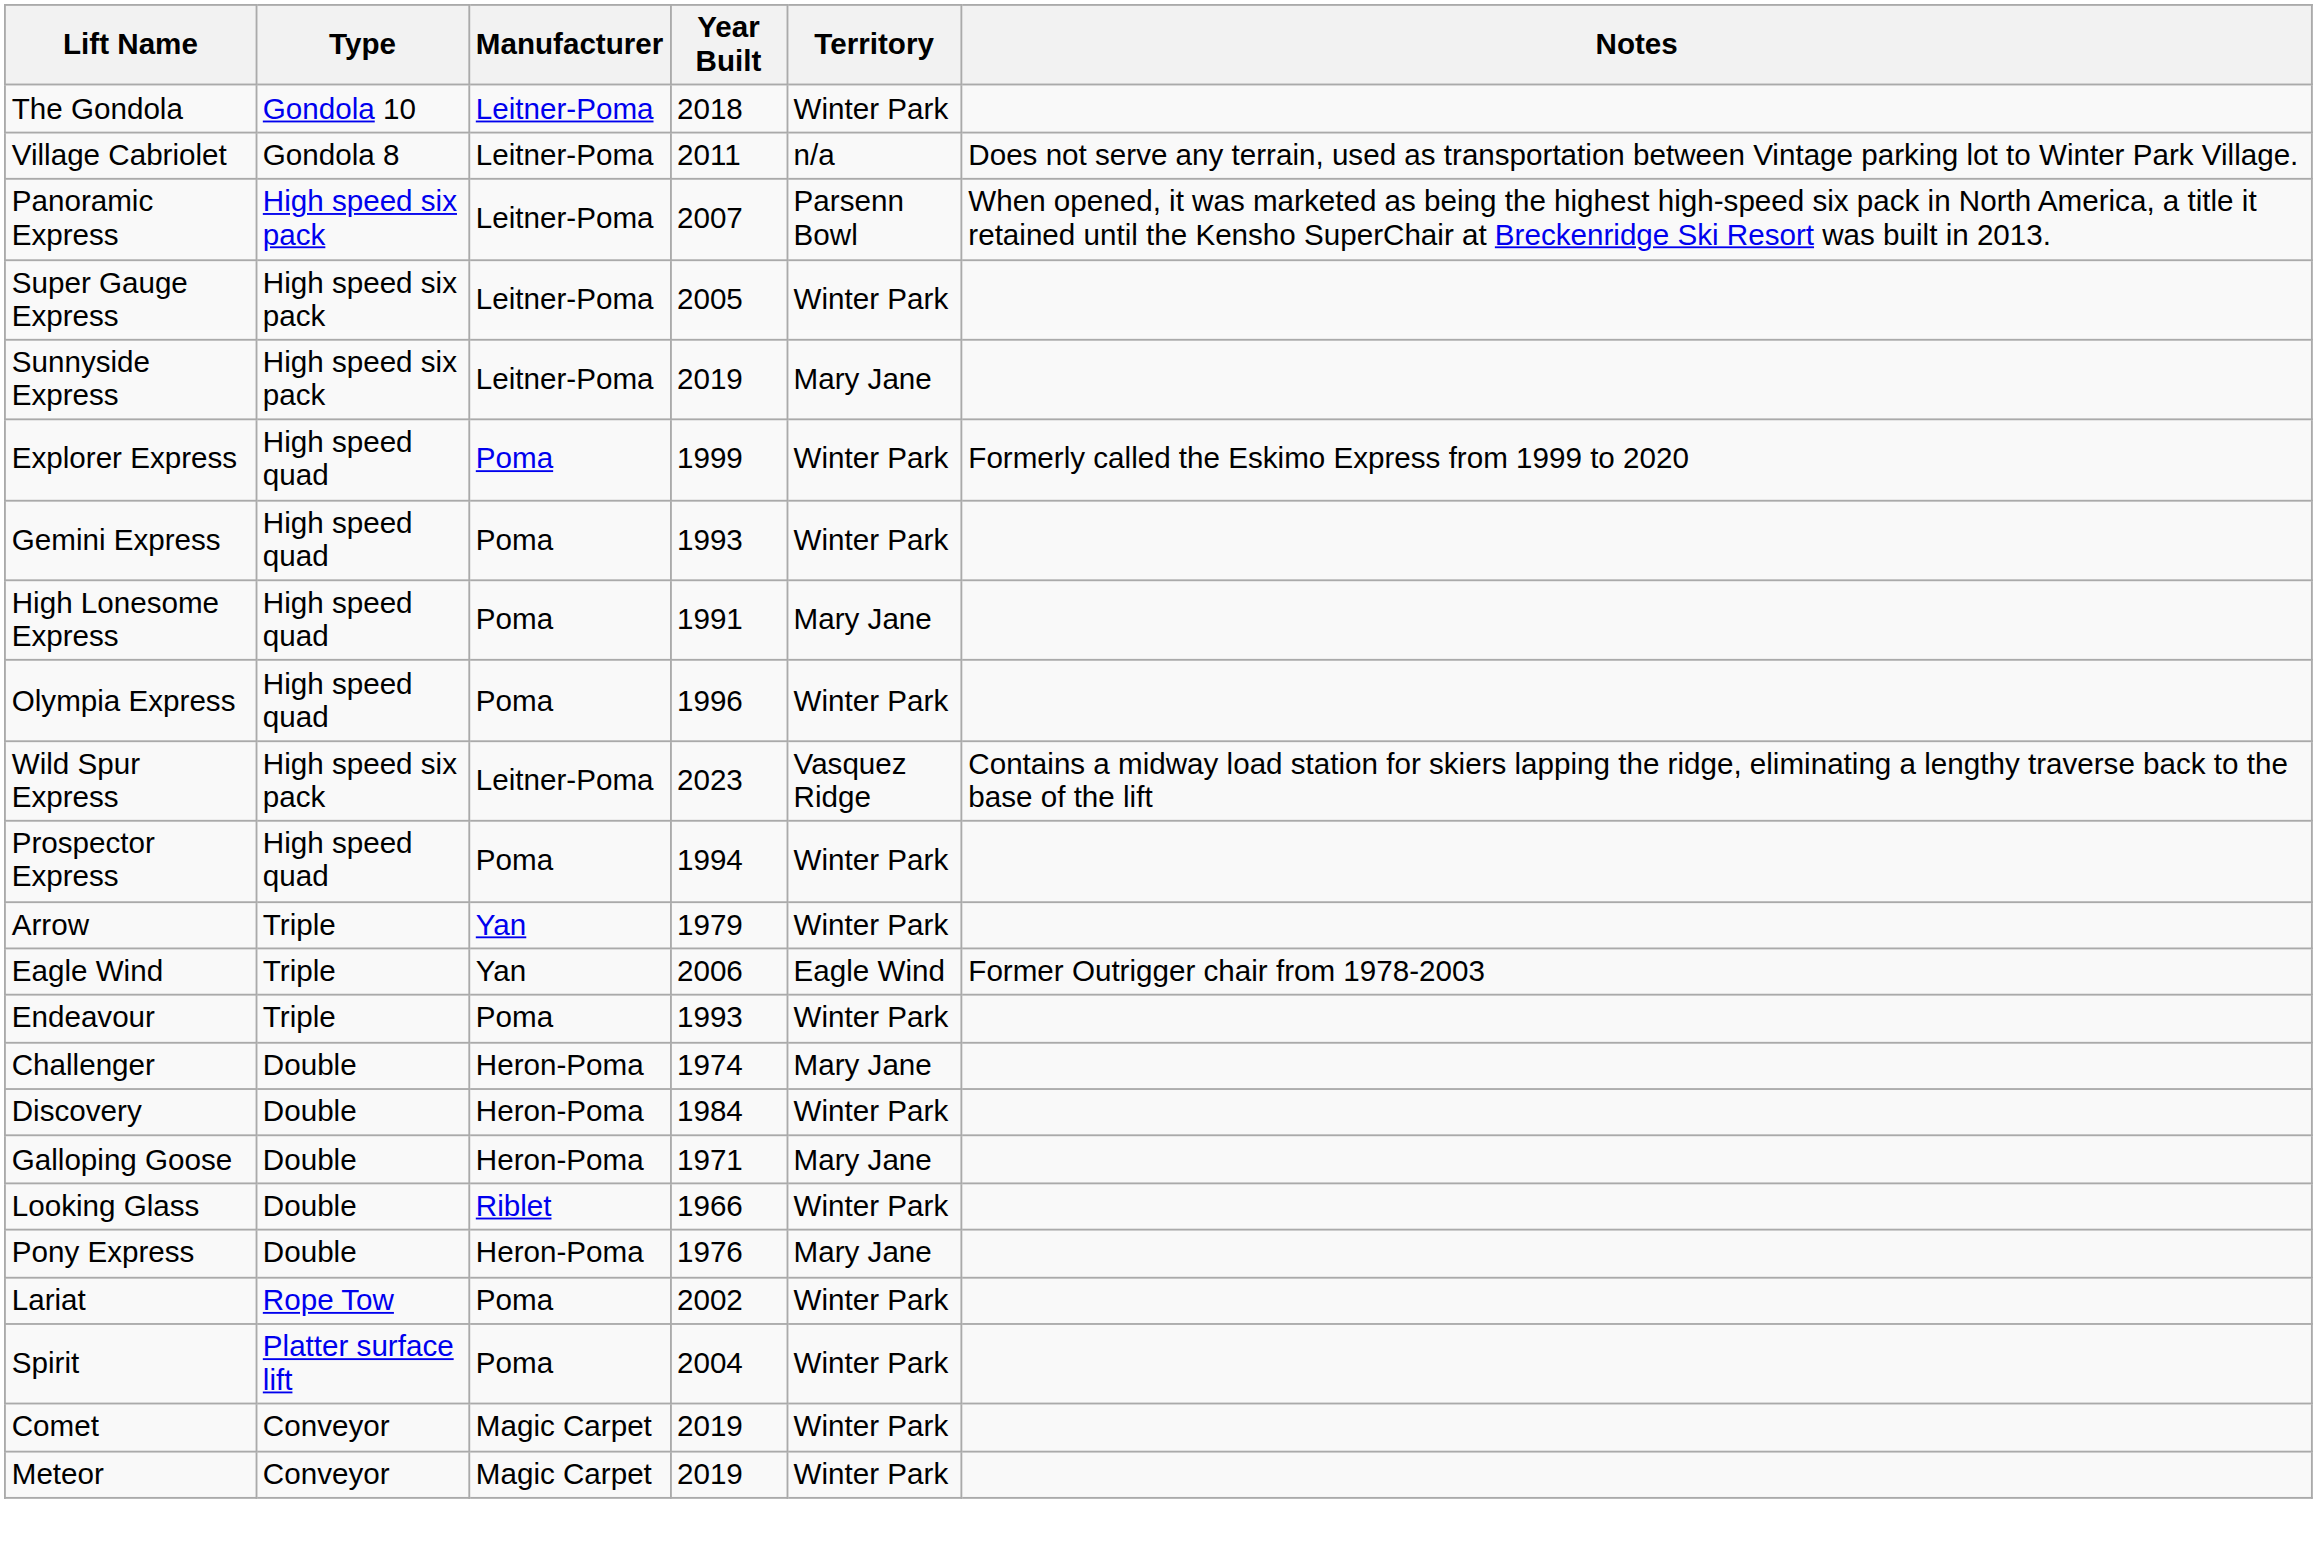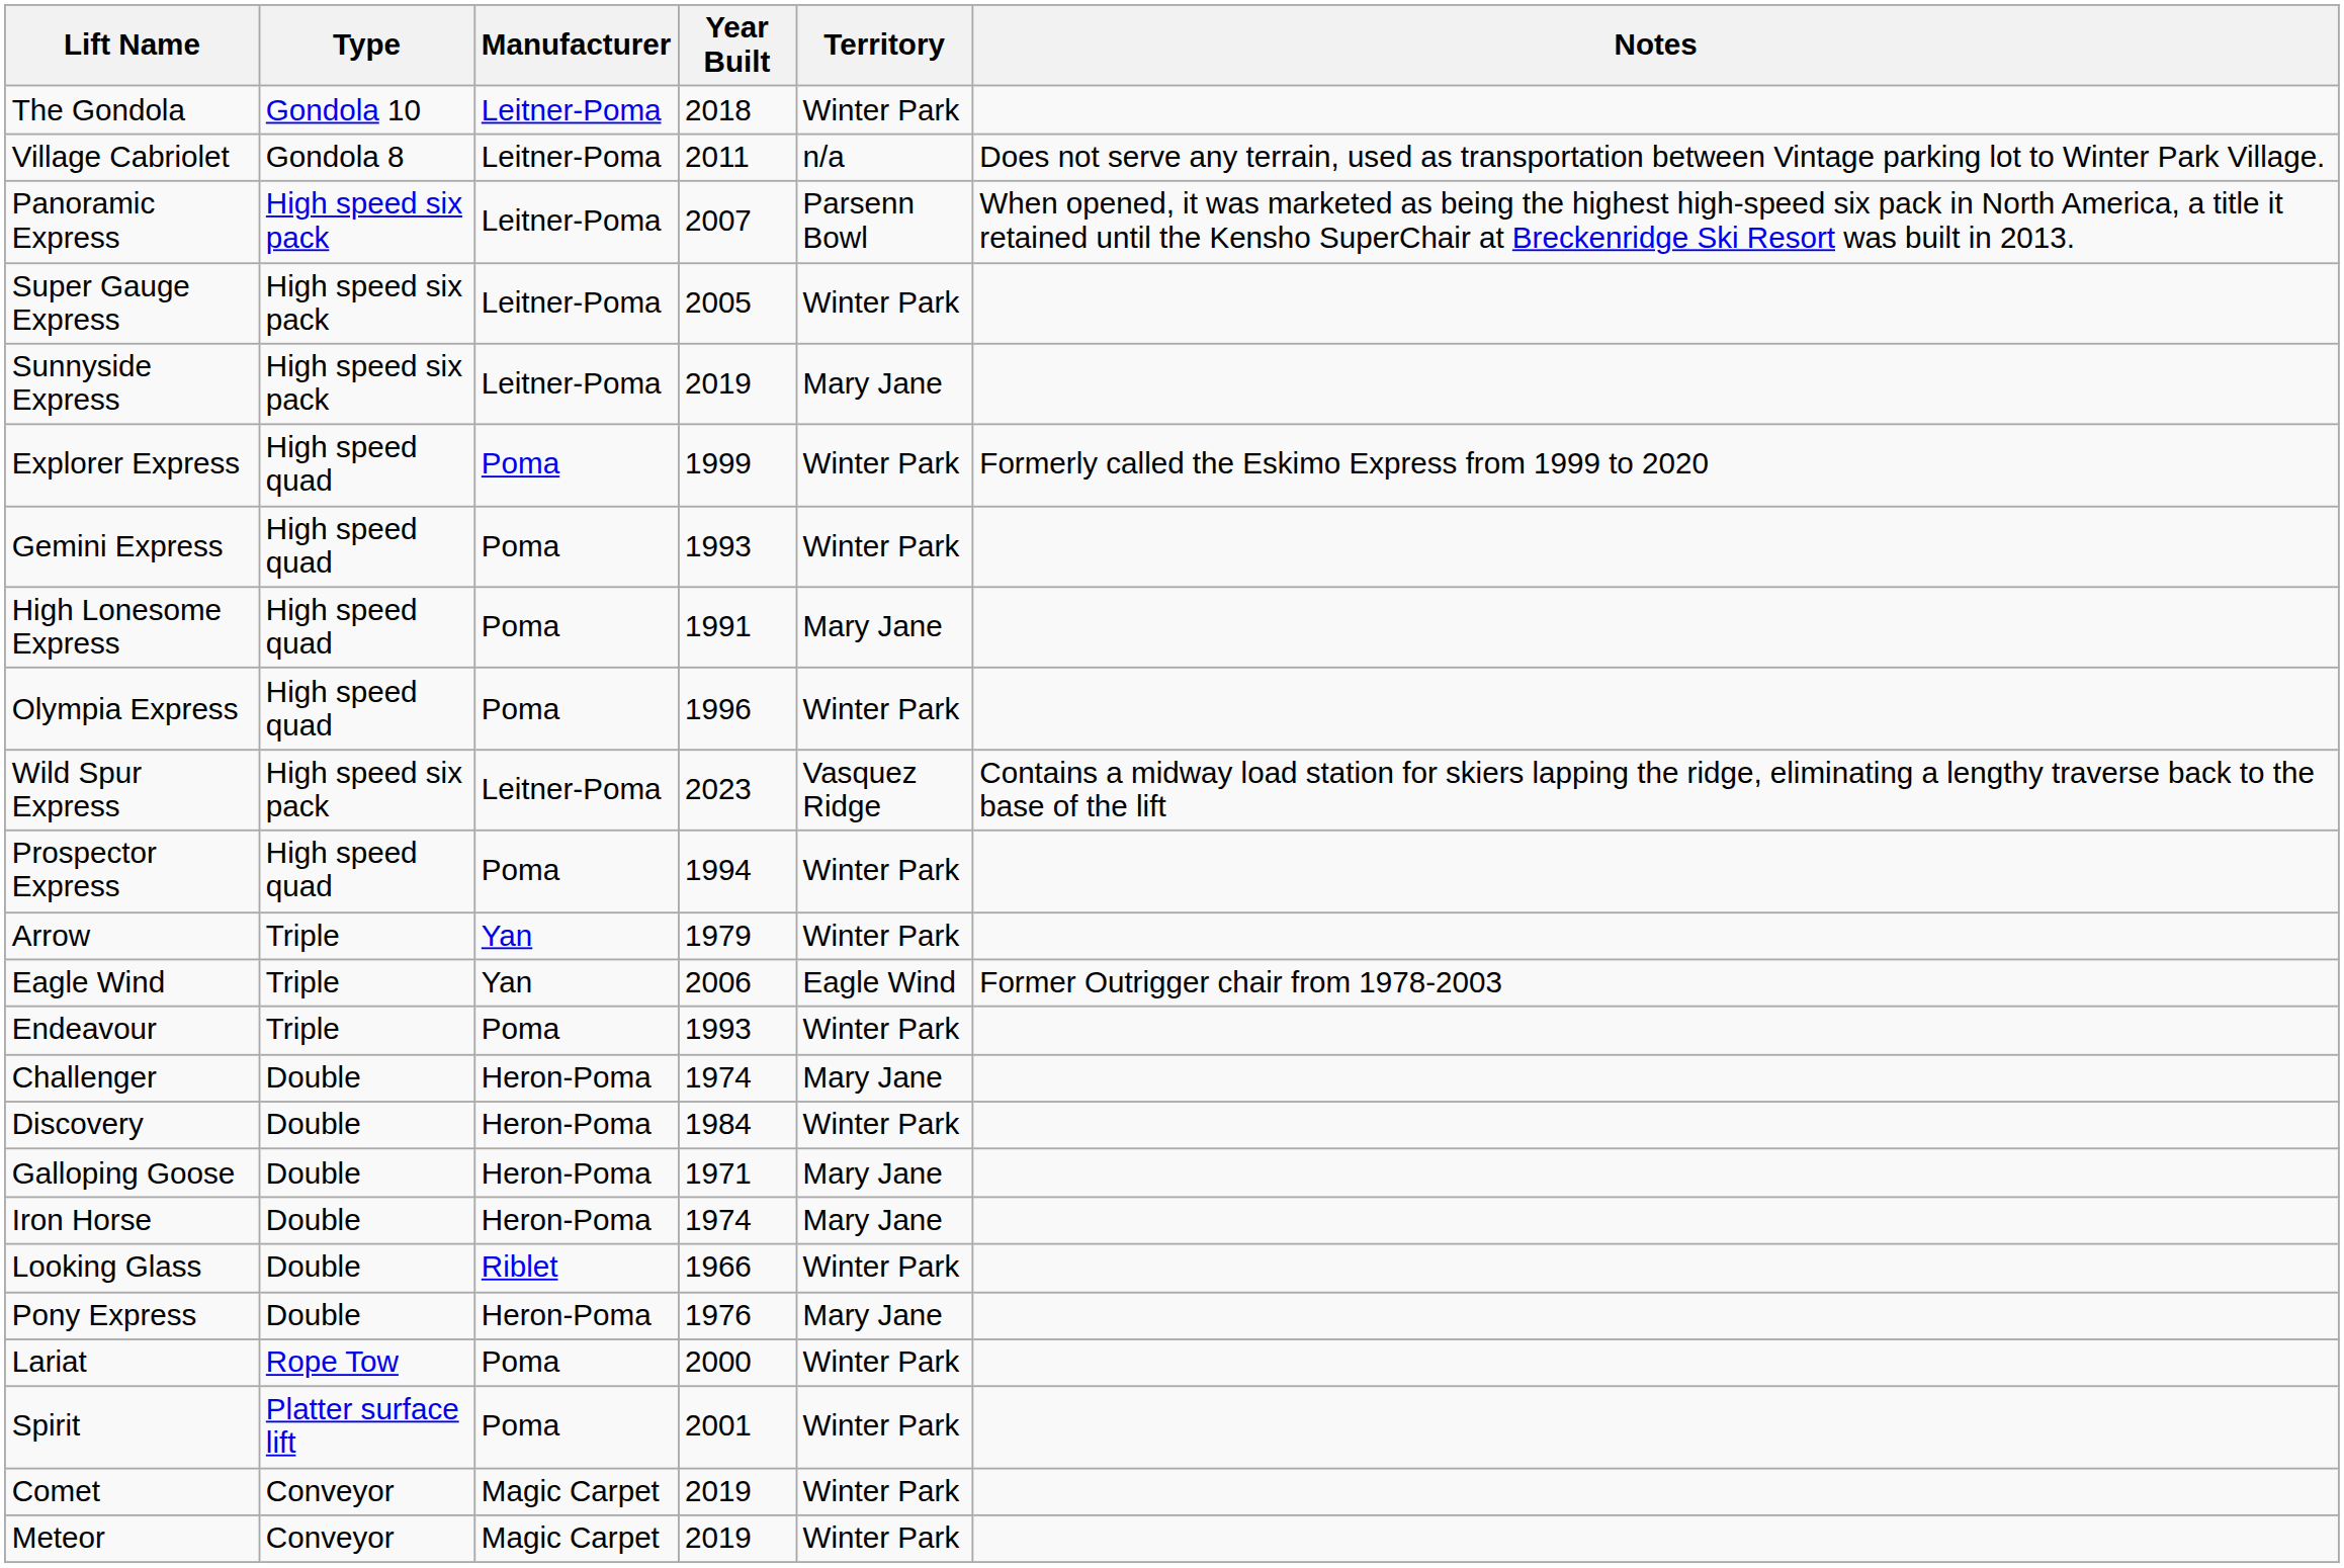+ row: Iron Horse | Double | Heron-Poma | 1974 | Mary Jane
Lariat | Year Built: 2002 -> 2000
Spirit | Year Built: 2004 -> 2001
